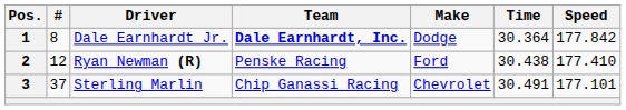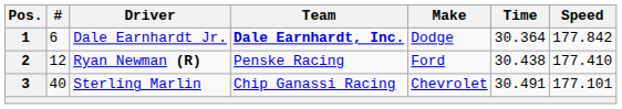1 | #: 8 -> 6
3 | #: 37 -> 40
